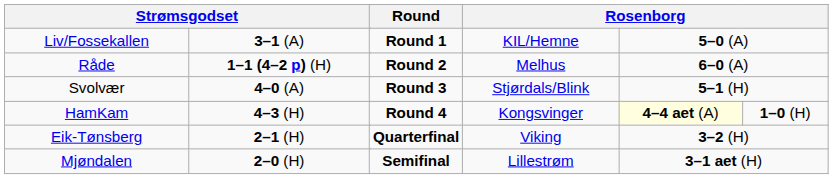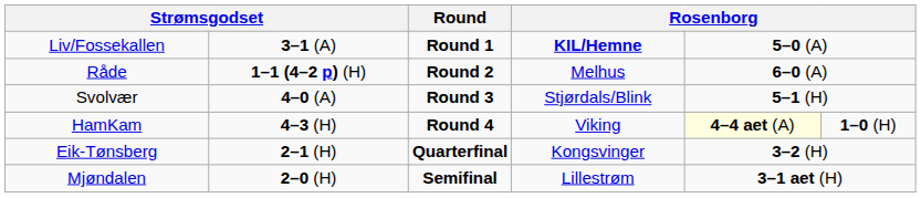Liv/Fossekallen | column 5: normal -> bold
HamKam | column 5: Kongsvinger -> Viking
Eik-Tønsberg | column 5: Viking -> Kongsvinger
